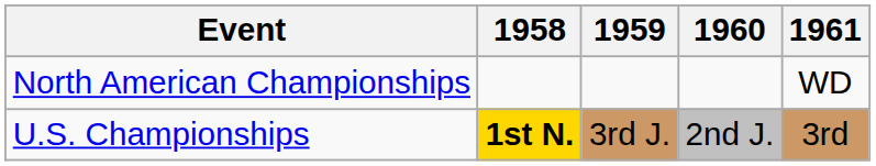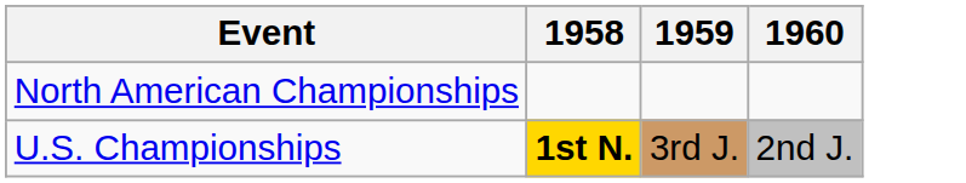- column: 1961 | WD | 3rd
